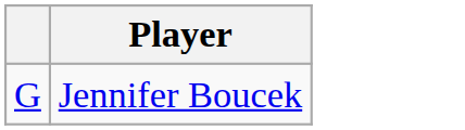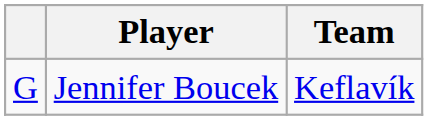+ column: Team | Keflavík
